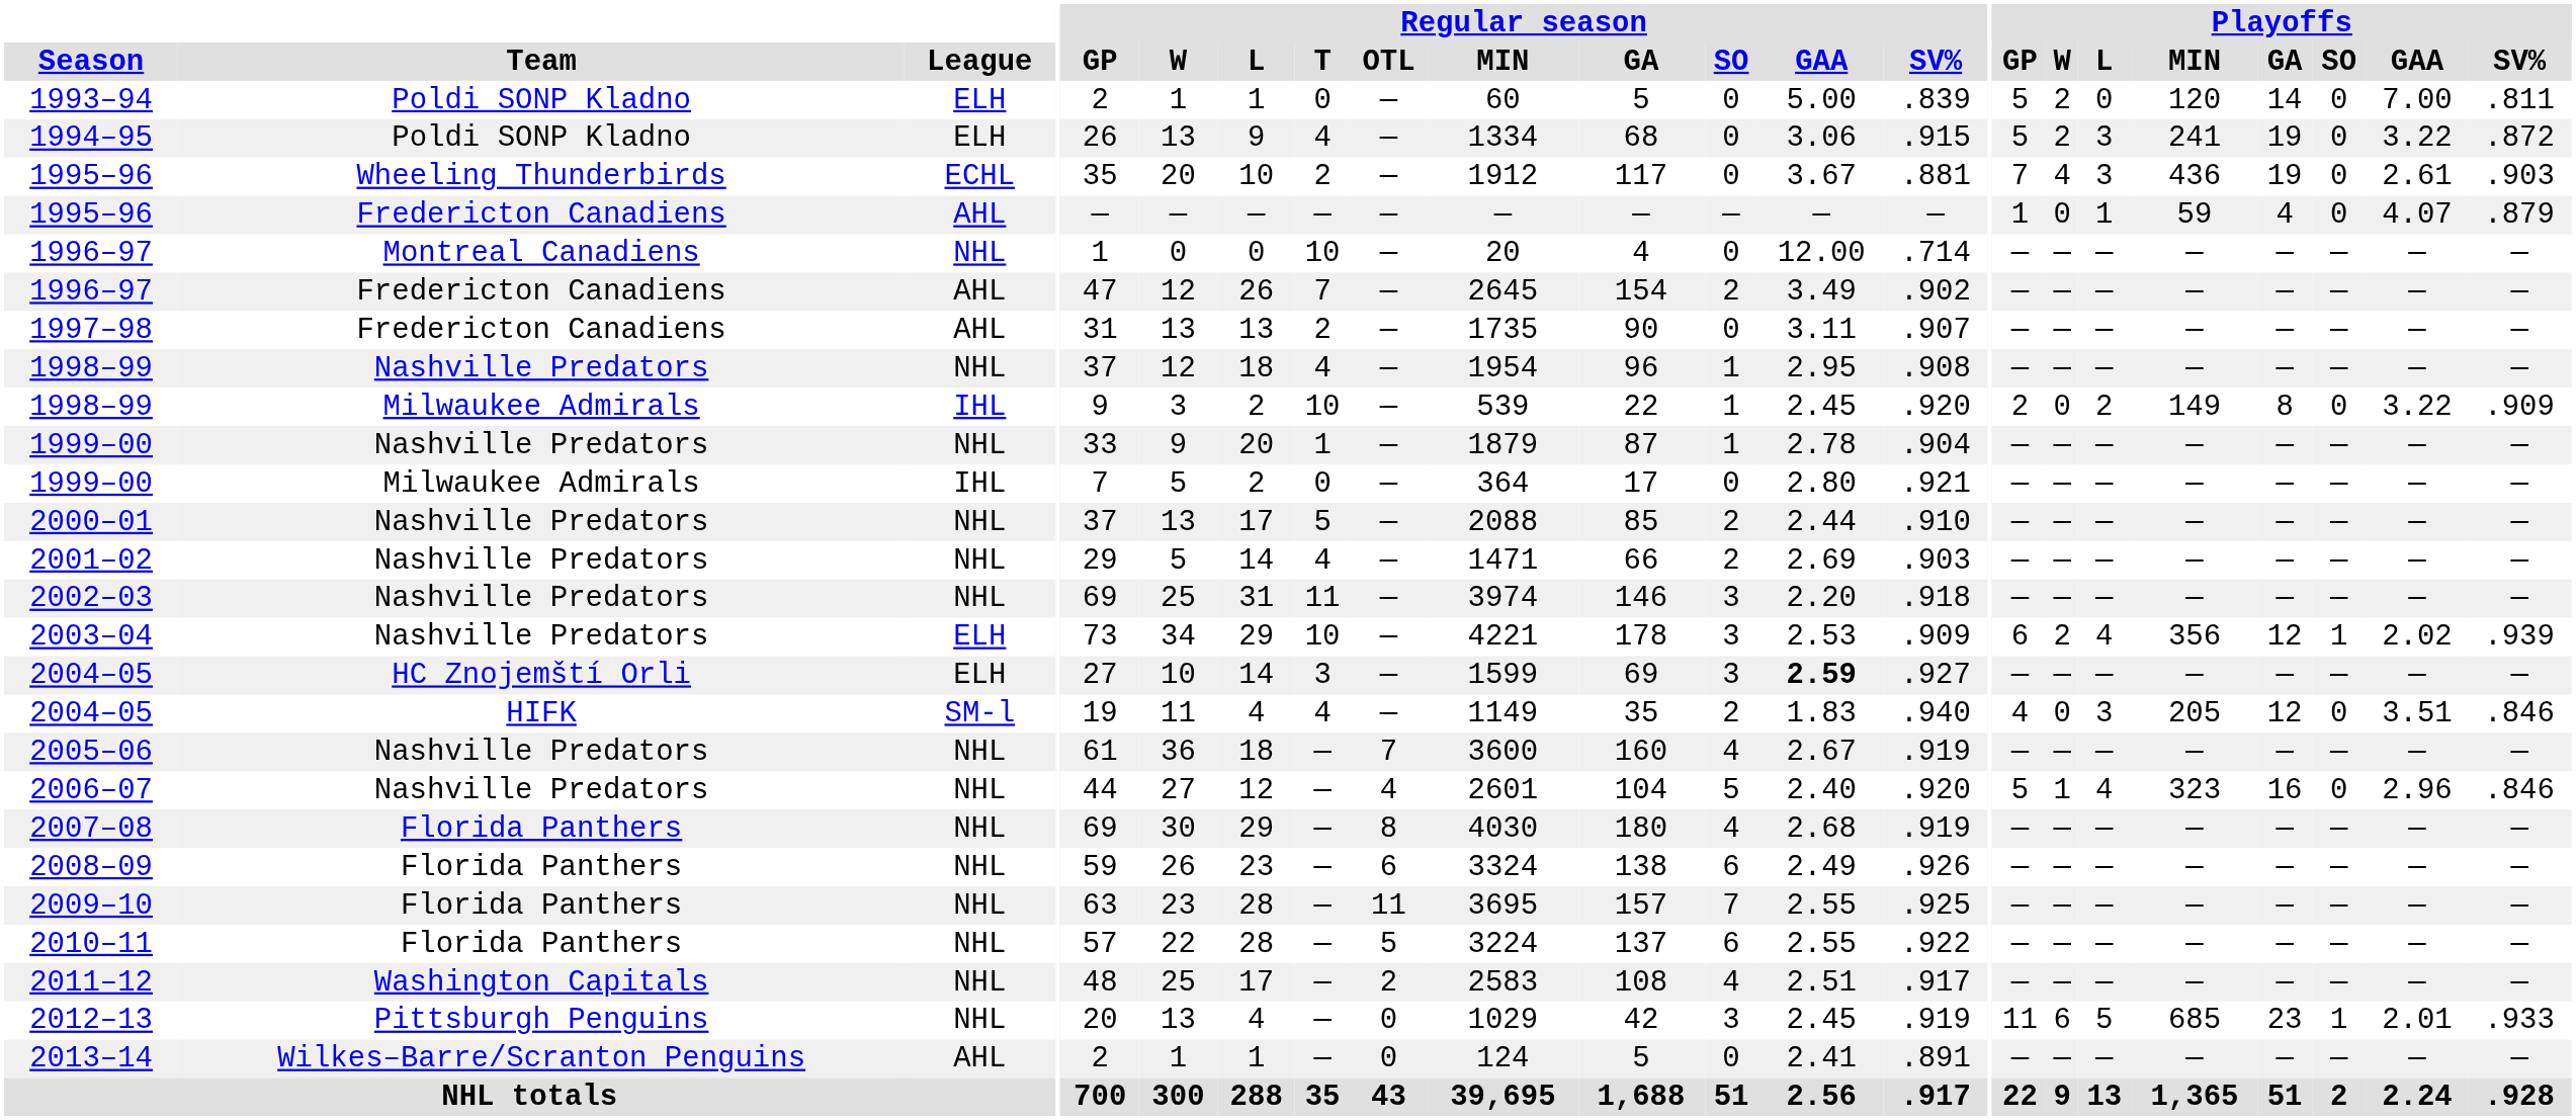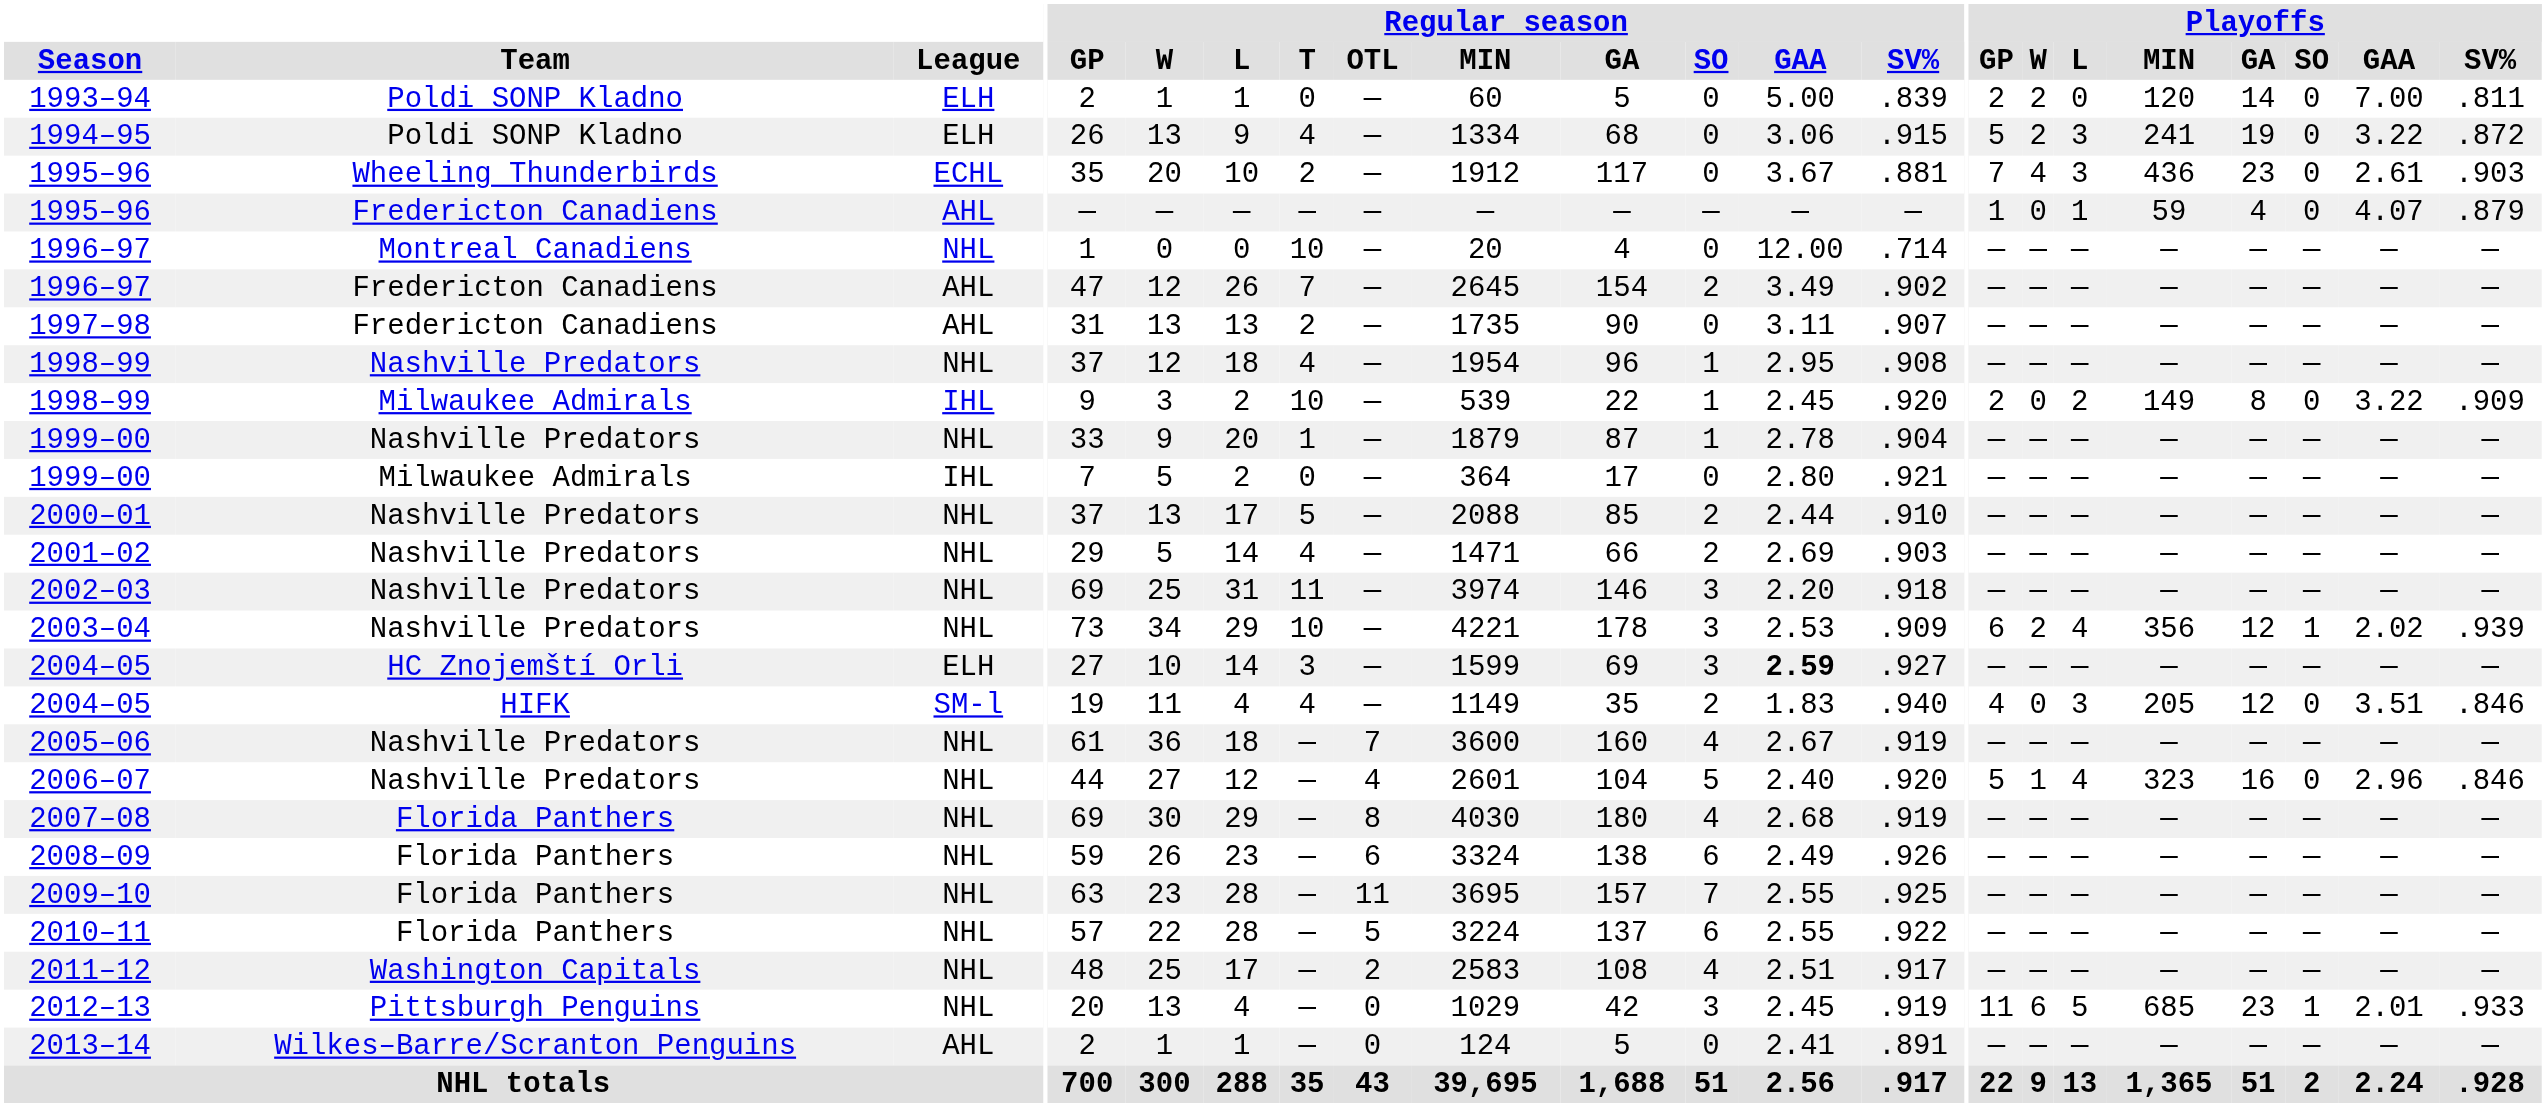1993–94 | Playoffs / GP: 5 -> 2
1995–96 / Wheeling Thunderbirds | Playoffs / GA: 19 -> 23
2003–04 | League: ELH -> NHL
